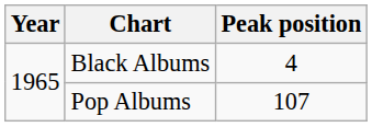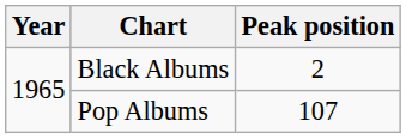Black Albums | Peak position: 4 -> 2
